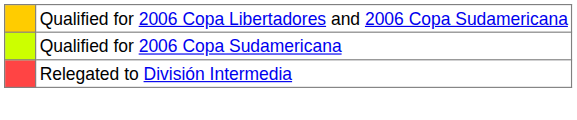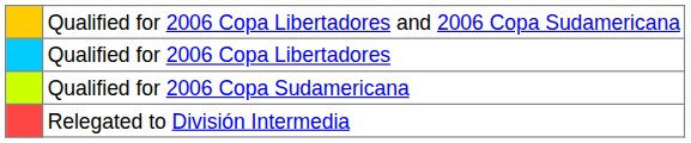+ row: Qualified for 2006 Copa Libertadores
